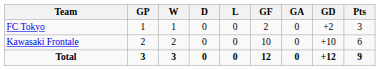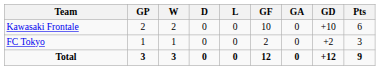rows swapped: Kawasaki Frontale <-> FC Tokyo
